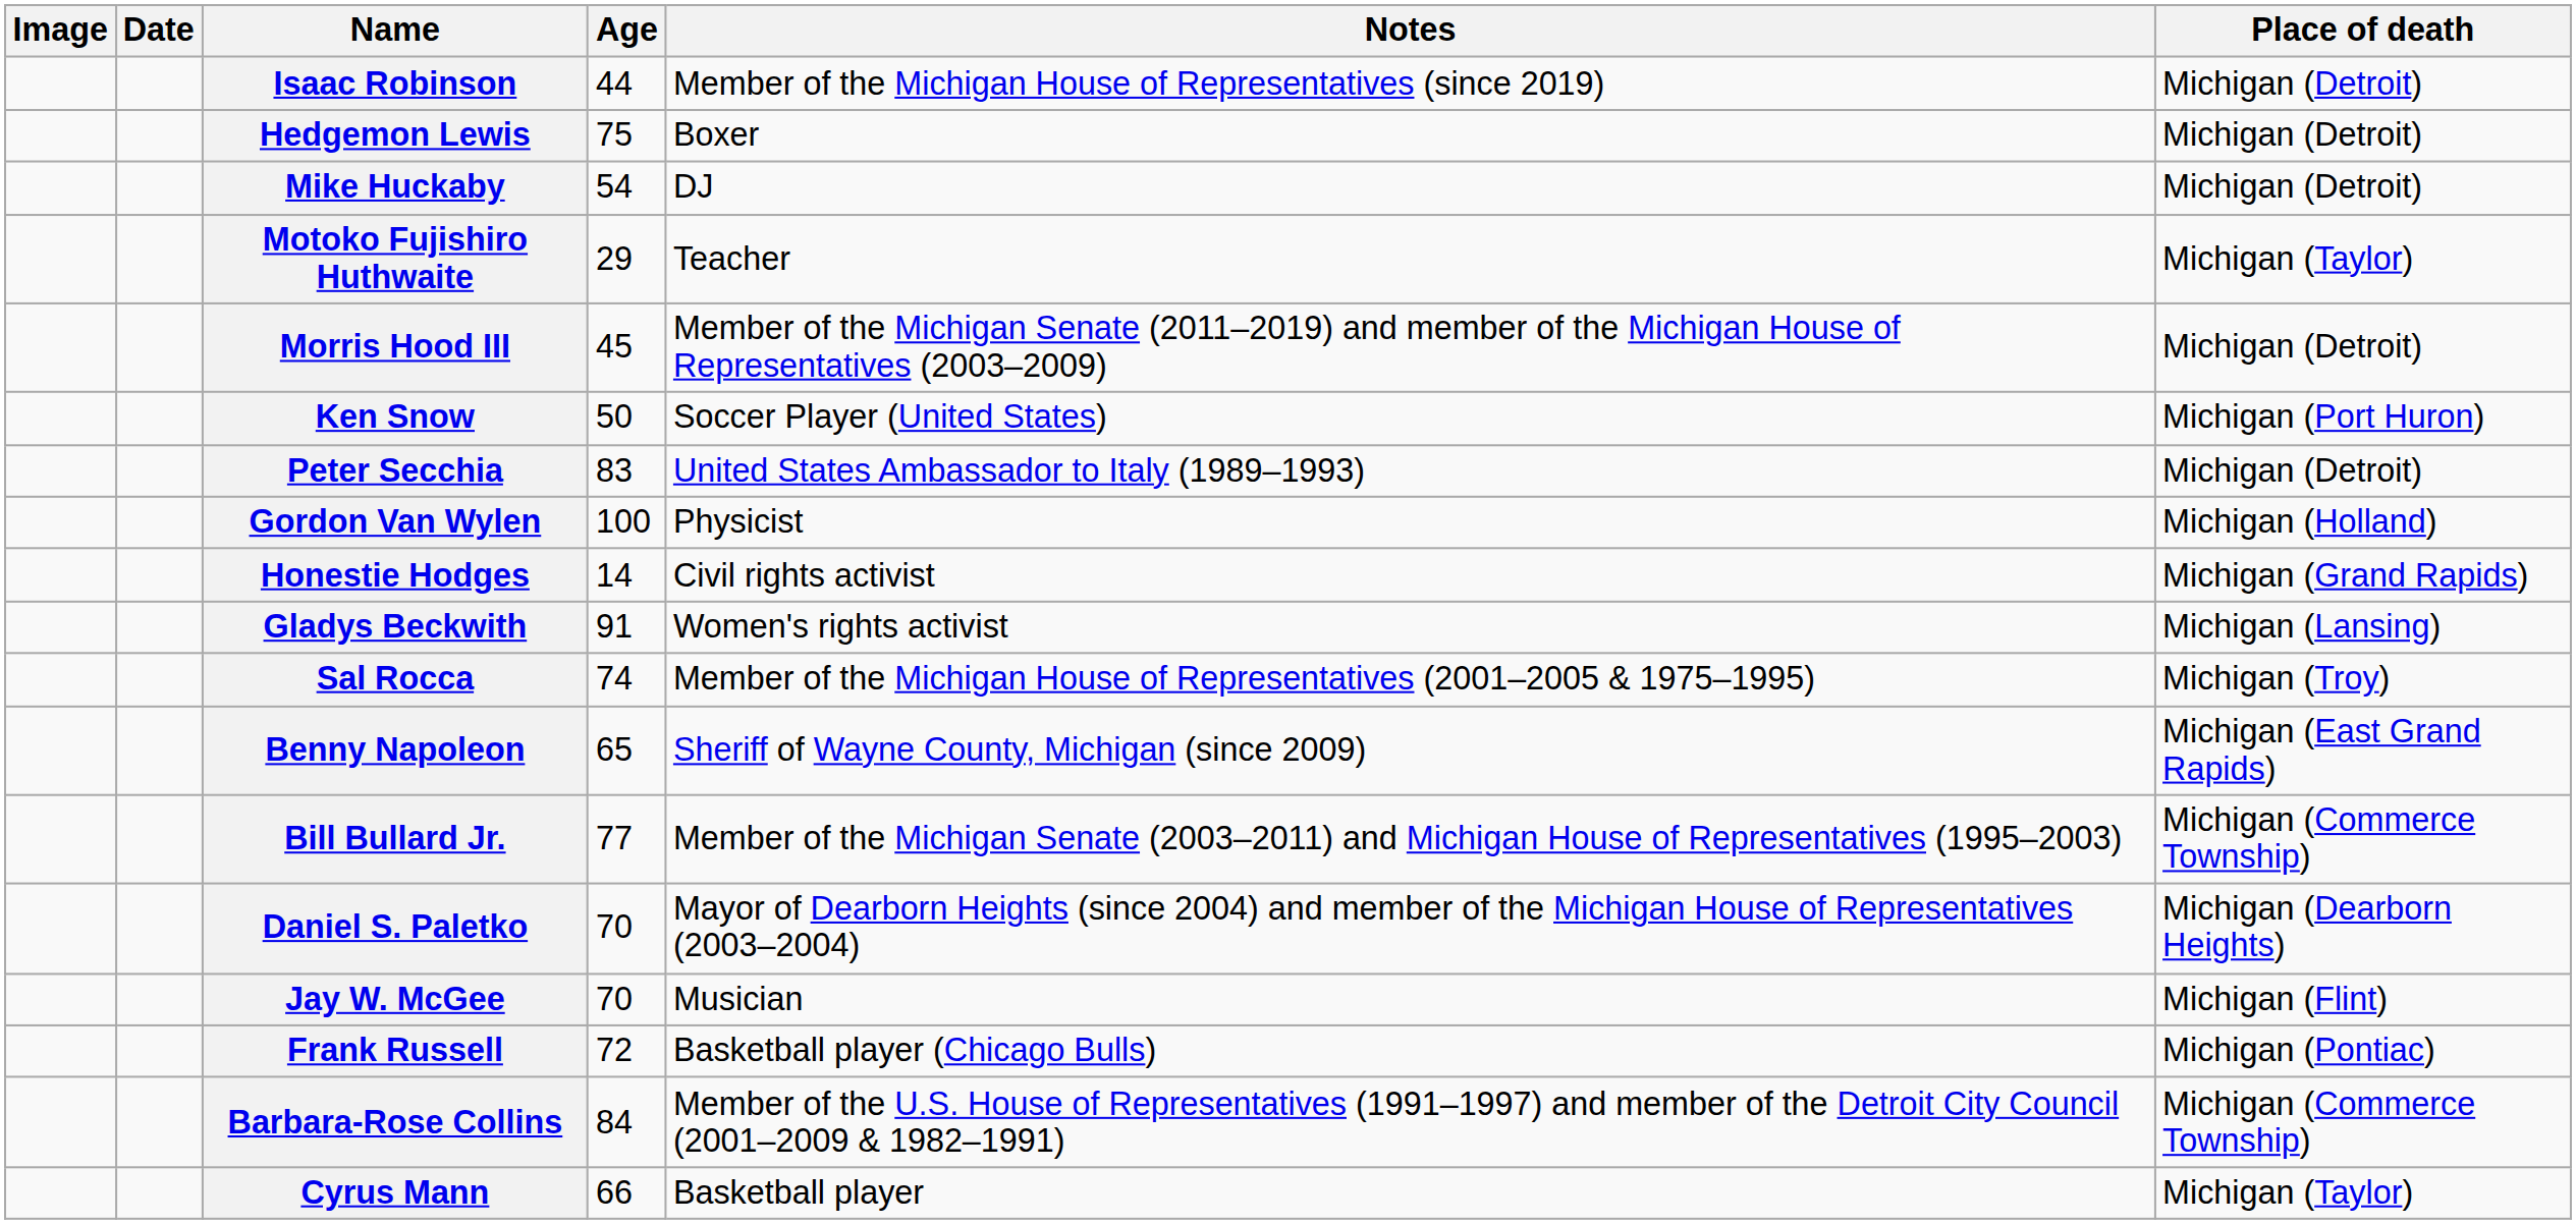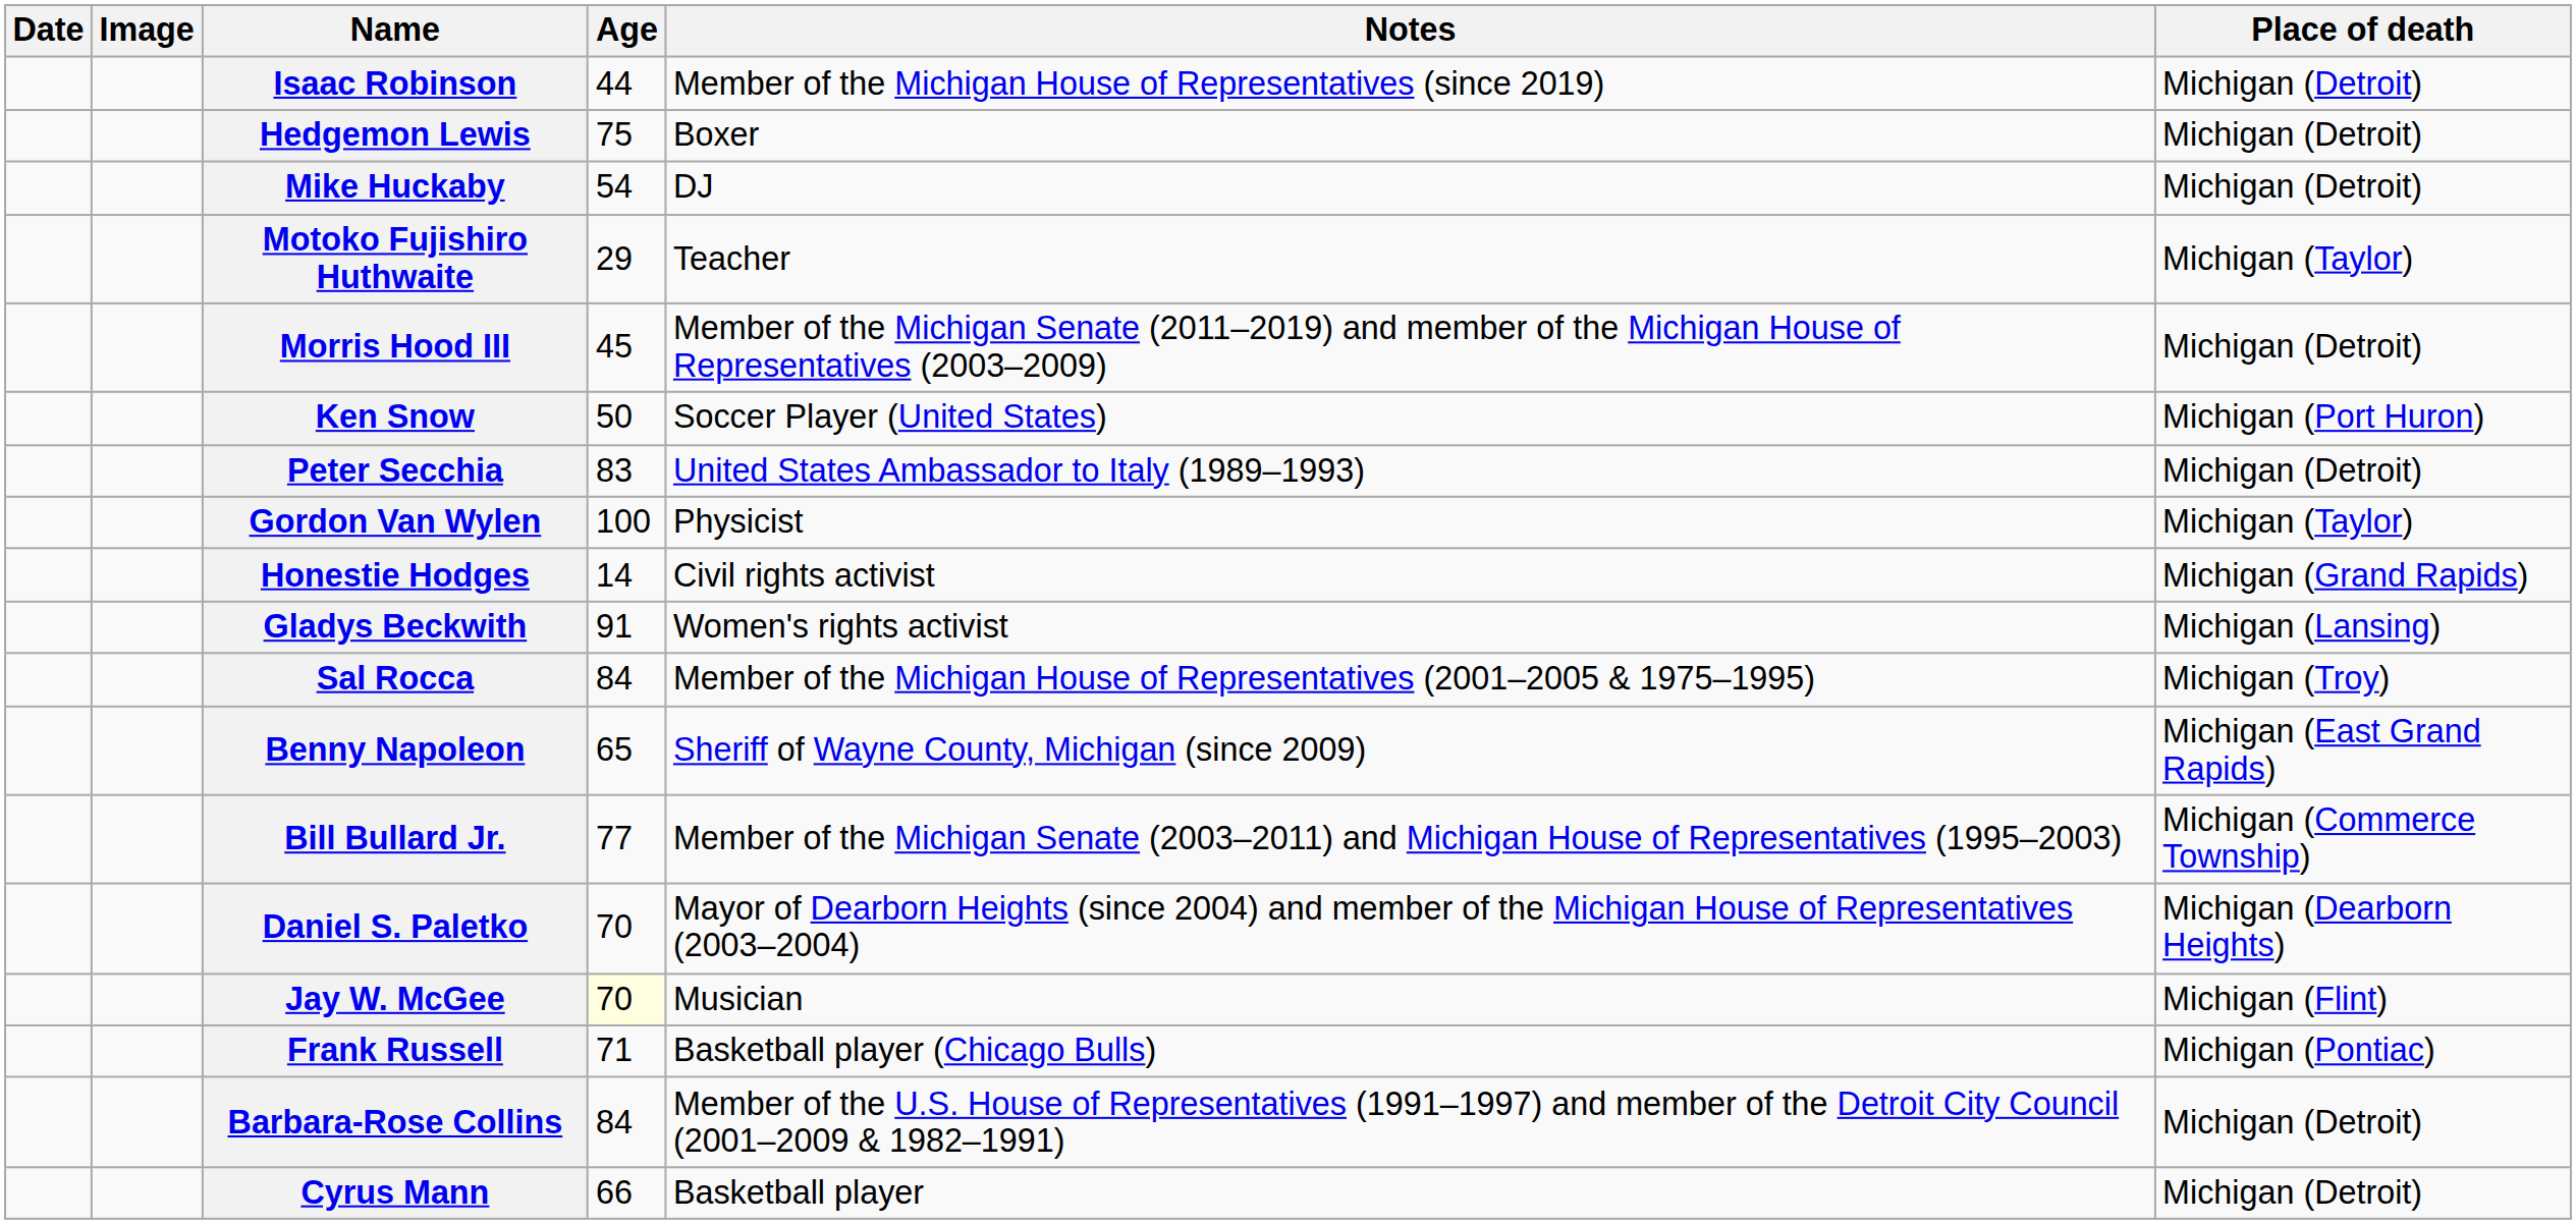columns swapped: Date <-> Image
Gordon Van Wylen | Place of death: Michigan (Holland) -> Michigan (Taylor)
Sal Rocca | Age: 74 -> 84
Jay W. McGee | Age: no background -> lightyellow background
Frank Russell | Age: 72 -> 71
Barbara-Rose Collins | Place of death: Michigan (Commerce Township) -> Michigan (Detroit)
Cyrus Mann | Place of death: Michigan (Taylor) -> Michigan (Detroit)
